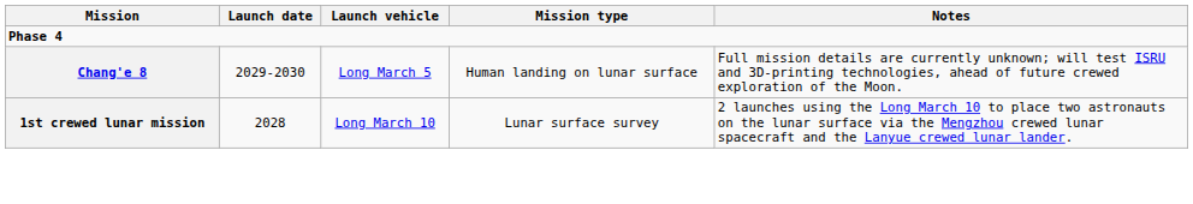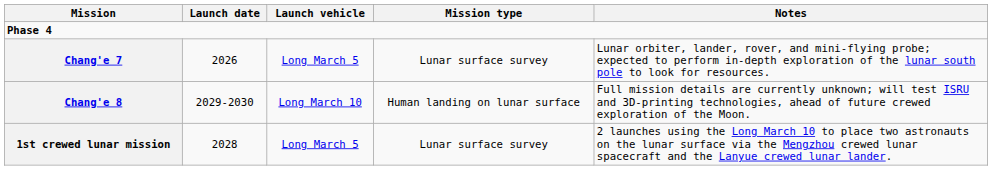+ row: Chang'e 7 | 2026 | Long March 5 | Lunar surface survey | Lunar orbiter, lander, rover, and mini-flying probe; expected to perform in-depth exploration of the lunar south pole to look for resources.
Chang'e 8 | Launch vehicle: Long March 5 -> Long March 10
1st crewed lunar mission | Launch vehicle: Long March 10 -> Long March 5
